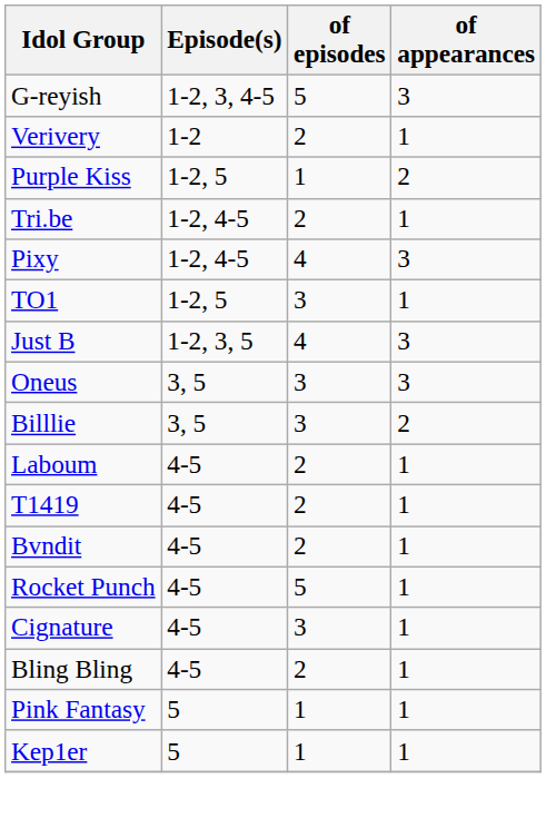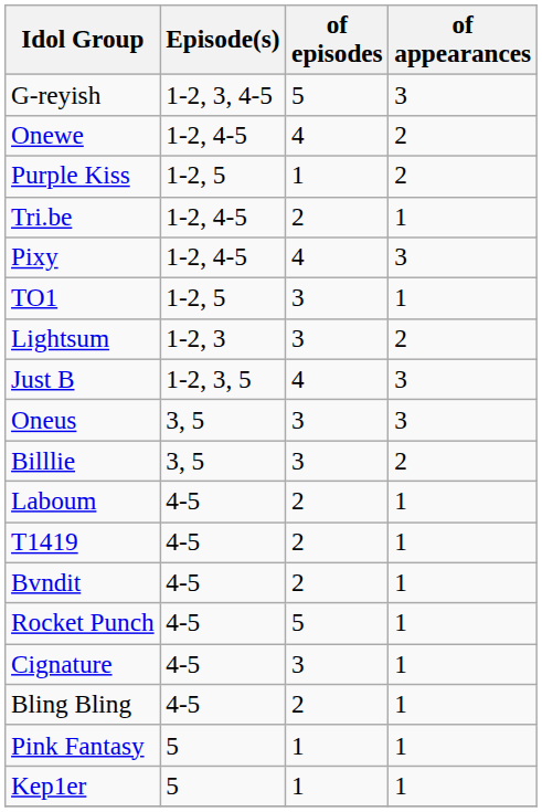- row: Verivery | 1-2 | 2 | 1
+ row: Onewe | 1-2, 4-5 | 4 | 2
+ row: Lightsum | 1-2, 3 | 3 | 2
